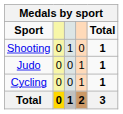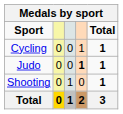rows swapped: Cycling <-> Shooting
Judo | column 4: normal -> bold
